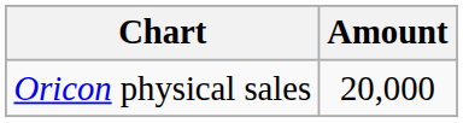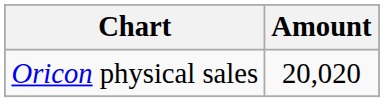Oricon physical sales | Amount: 20,000 -> 20,020
